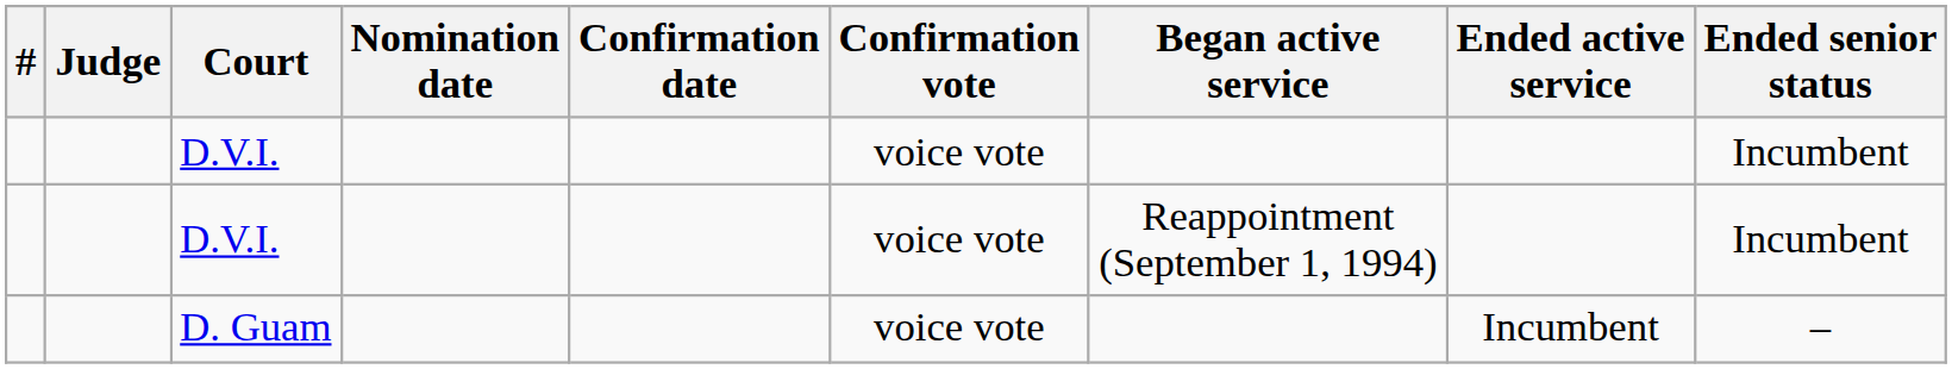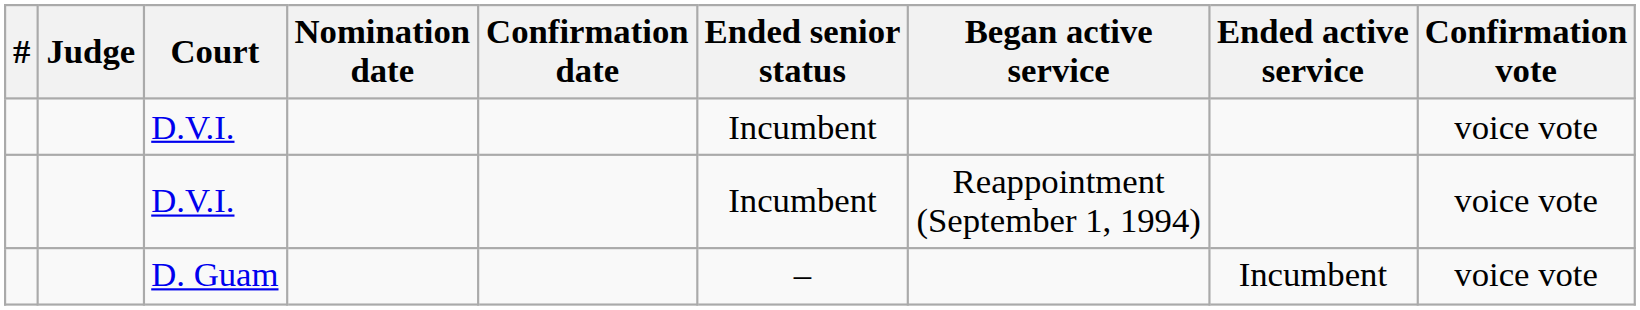columns swapped: Confirmation vote <-> Ended senior status
